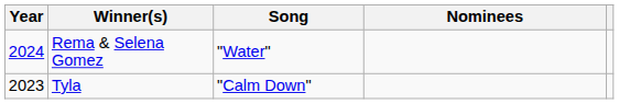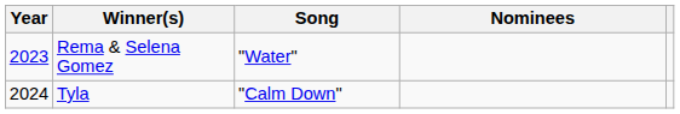Rema & Selena Gomez | Year: 2024 -> 2023
Tyla | Year: 2023 -> 2024
